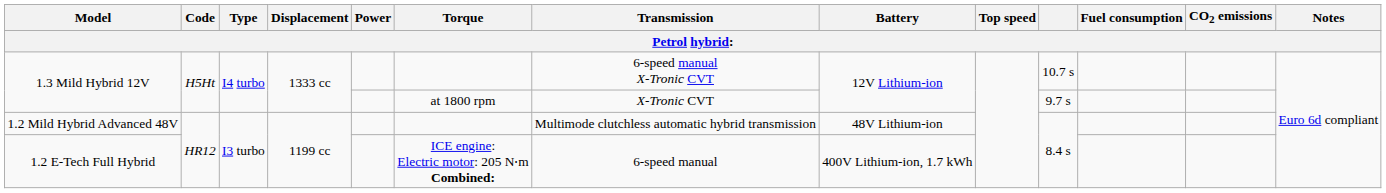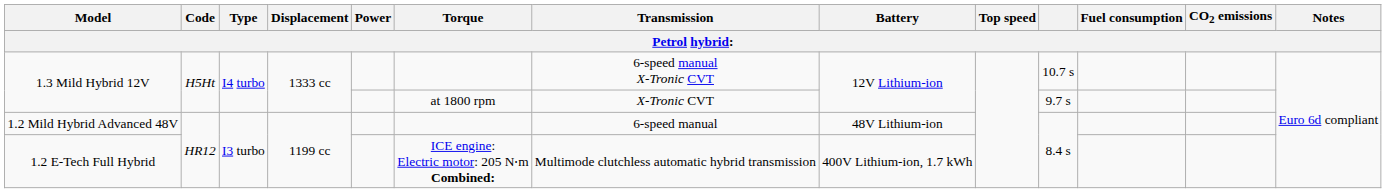1.2 Mild Hybrid Advanced 48V | Transmission: Multimode clutchless automatic hybrid transmission -> 6-speed manual
1.2 E-Tech Full Hybrid | Transmission: 6-speed manual -> Multimode clutchless automatic hybrid transmission
